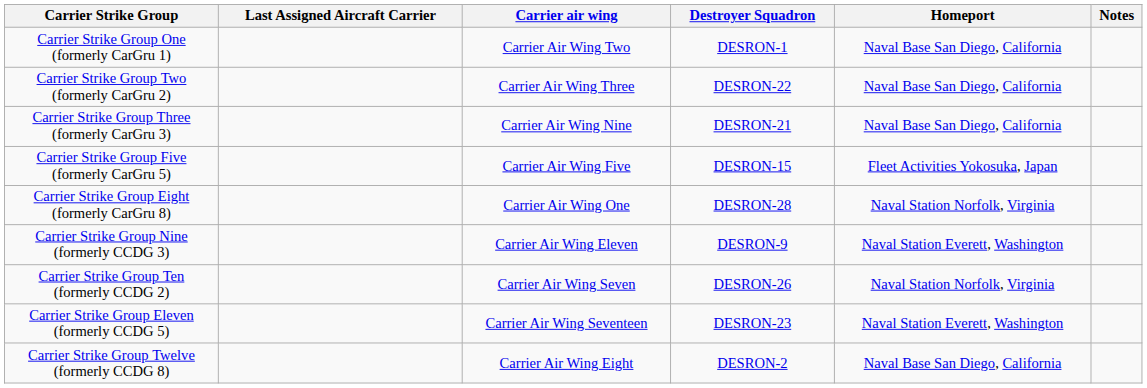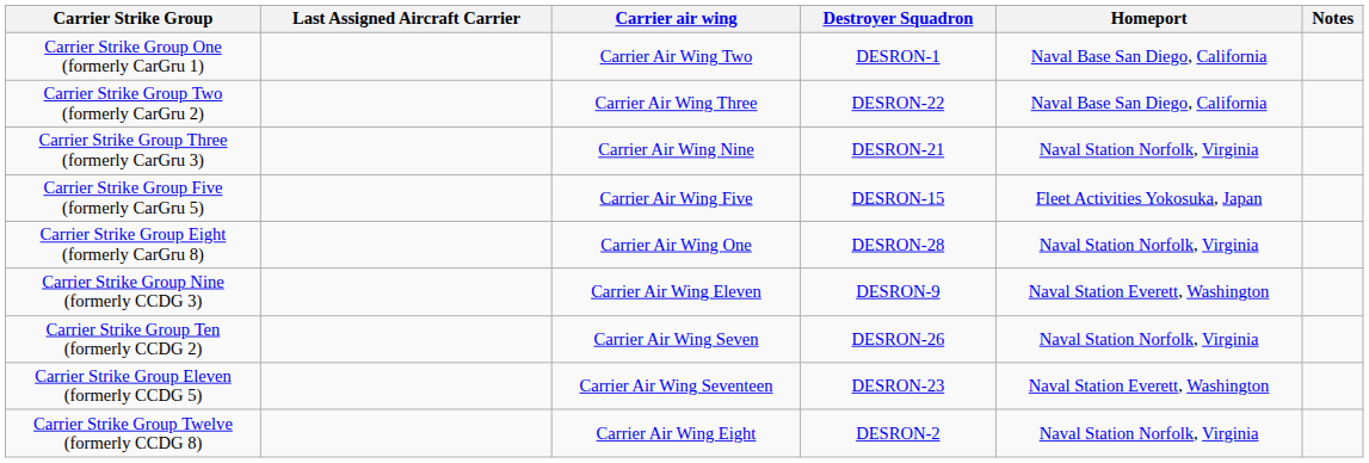Carrier Strike Group Three (formerly CarGru 3) | Homeport: Naval Base San Diego, California -> Naval Station Norfolk, Virginia
Carrier Strike Group Twelve (formerly CCDG 8) | Homeport: Naval Base San Diego, California -> Naval Station Norfolk, Virginia
